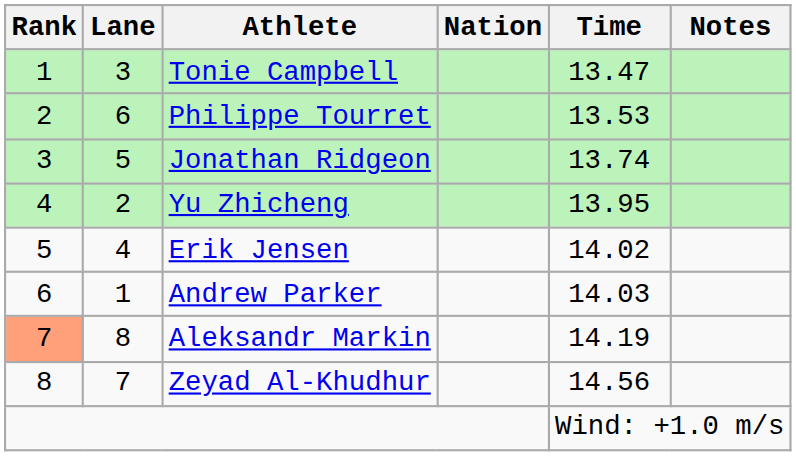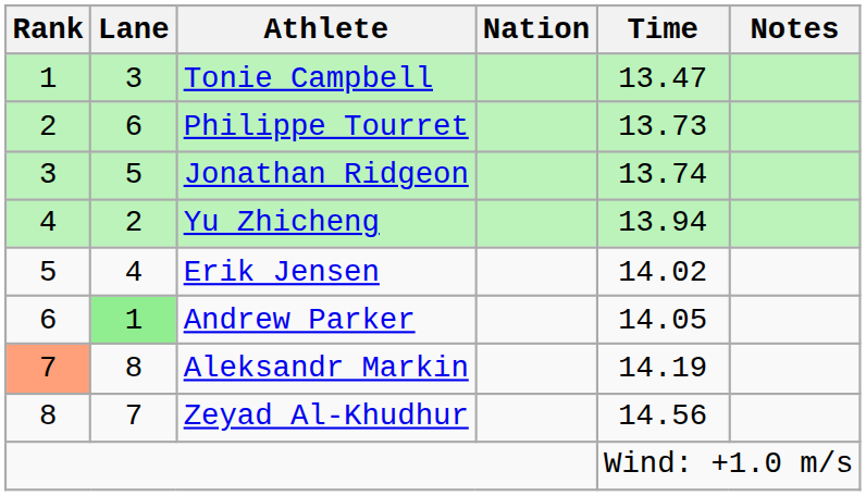Philippe Tourret | Time: 13.53 -> 13.73
Yu Zhicheng | Time: 13.95 -> 13.94
Andrew Parker | Lane: no background -> lightgreen background
Andrew Parker | Time: 14.03 -> 14.05
